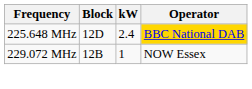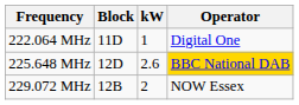+ row: 222.064 MHz | 11D | 1 | Digital One
225.648 MHz | kW: 2.4 -> 2.6
229.072 MHz | kW: 1 -> 2
